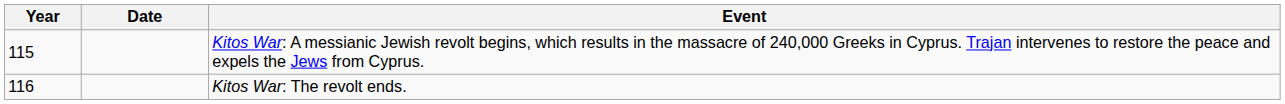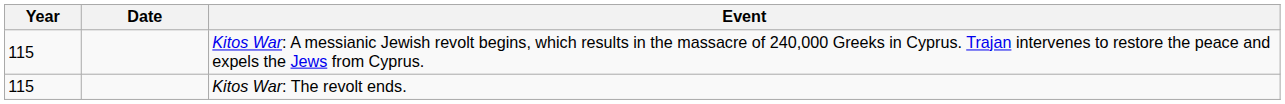Kitos War: The revolt ends. | Year: 116 -> 115
